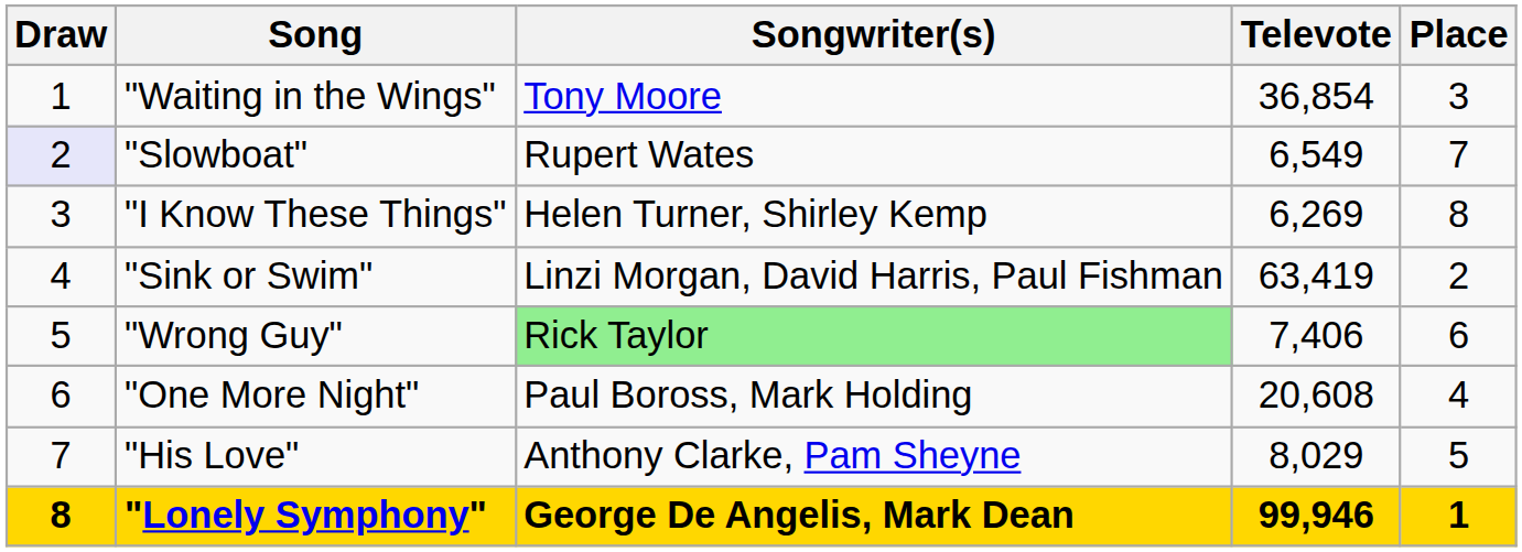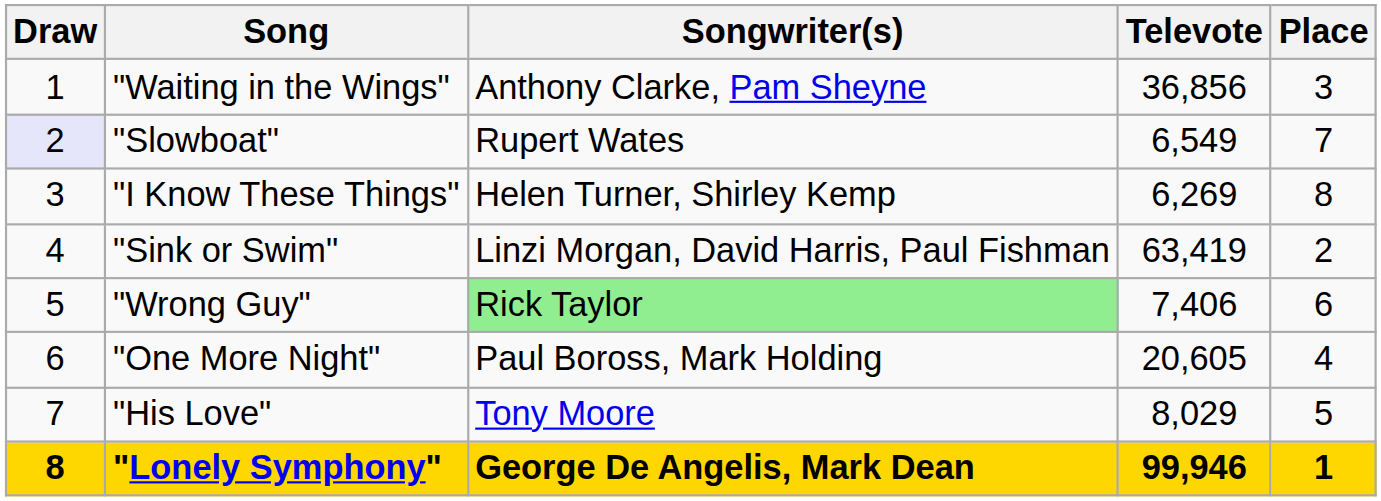"Waiting in the Wings" | Songwriter(s): Tony Moore -> Anthony Clarke, Pam Sheyne
"Waiting in the Wings" | Televote: 36,854 -> 36,856
"One More Night" | Televote: 20,608 -> 20,605
"His Love" | Songwriter(s): Anthony Clarke, Pam Sheyne -> Tony Moore
